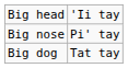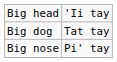rows swapped: Big nose <-> Big dog
